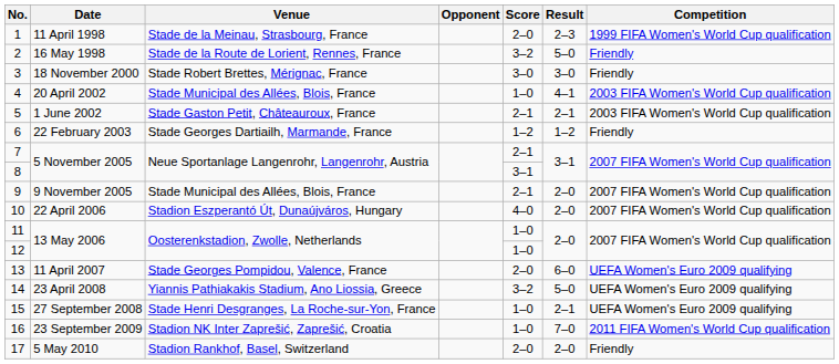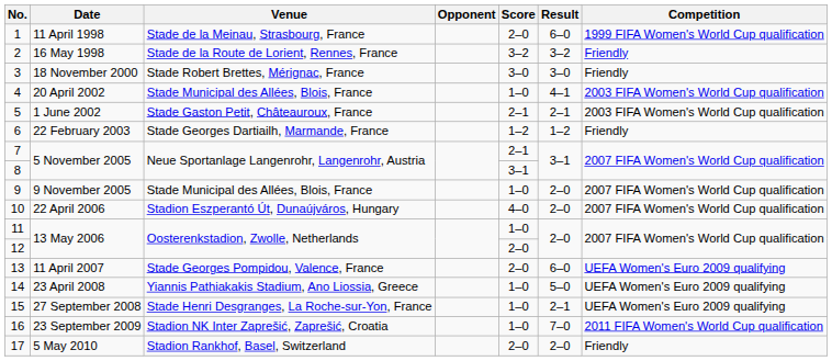1 | Result: 2–3 -> 6–0
2 | Result: 5–0 -> 3–2
9 | Score: 2–1 -> 1–0
12 | Score: 1–0 -> 2–0
14 | Score: 3–2 -> 1–0
